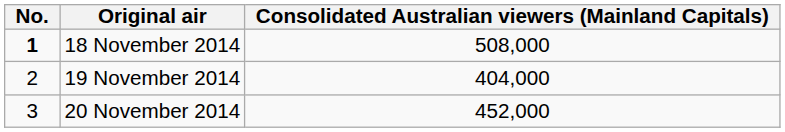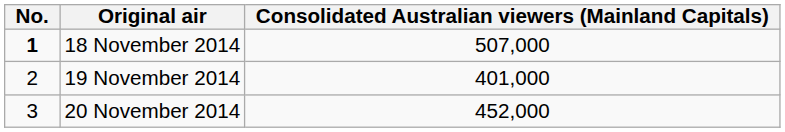18 November 2014 | Consolidated Australian viewers (Mainland Capitals): 508,000 -> 507,000
19 November 2014 | Consolidated Australian viewers (Mainland Capitals): 404,000 -> 401,000
